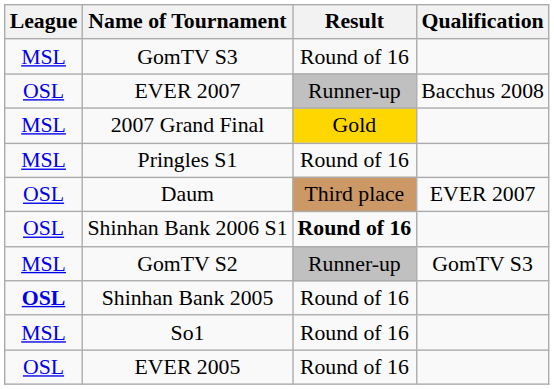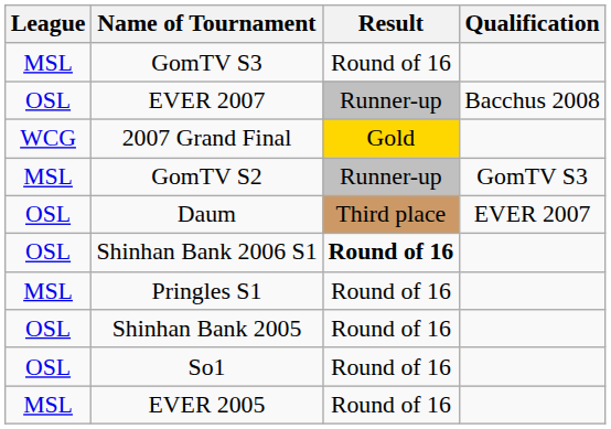2007 Grand Final | League: MSL -> WCG
rows swapped: GomTV S2 <-> Pringles S1
Shinhan Bank 2005 | League: bold -> normal
So1 | League: MSL -> OSL
EVER 2005 | League: OSL -> MSL
